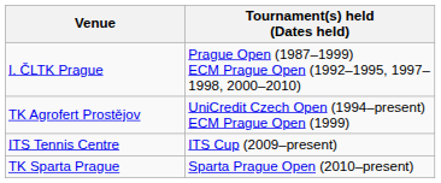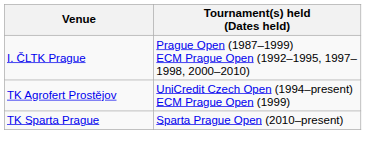- row: ITS Tennis Centre | ITS Cup (2009–present)
